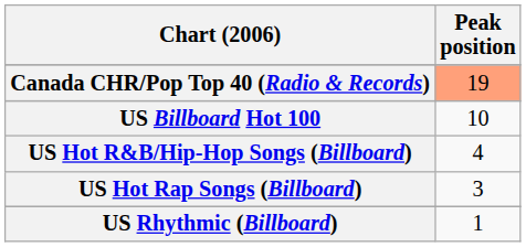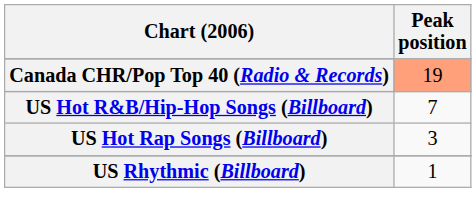- row: US Billboard Hot 100 | 10
US Hot R&B/Hip-Hop Songs (Billboard) | Peak position: 4 -> 7
